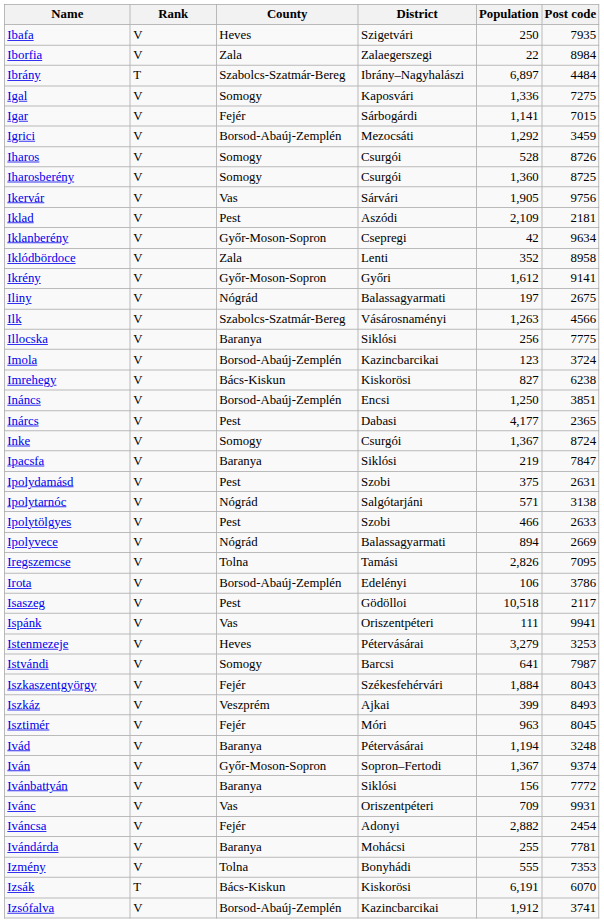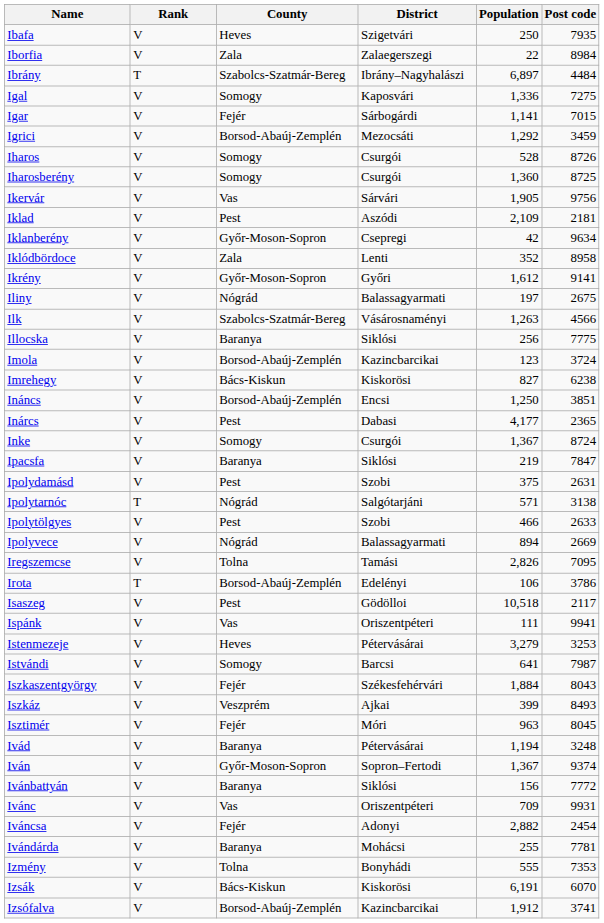Ipolytarnóc | Rank: V -> T
Irota | Rank: V -> T
Izsák | Rank: T -> V
